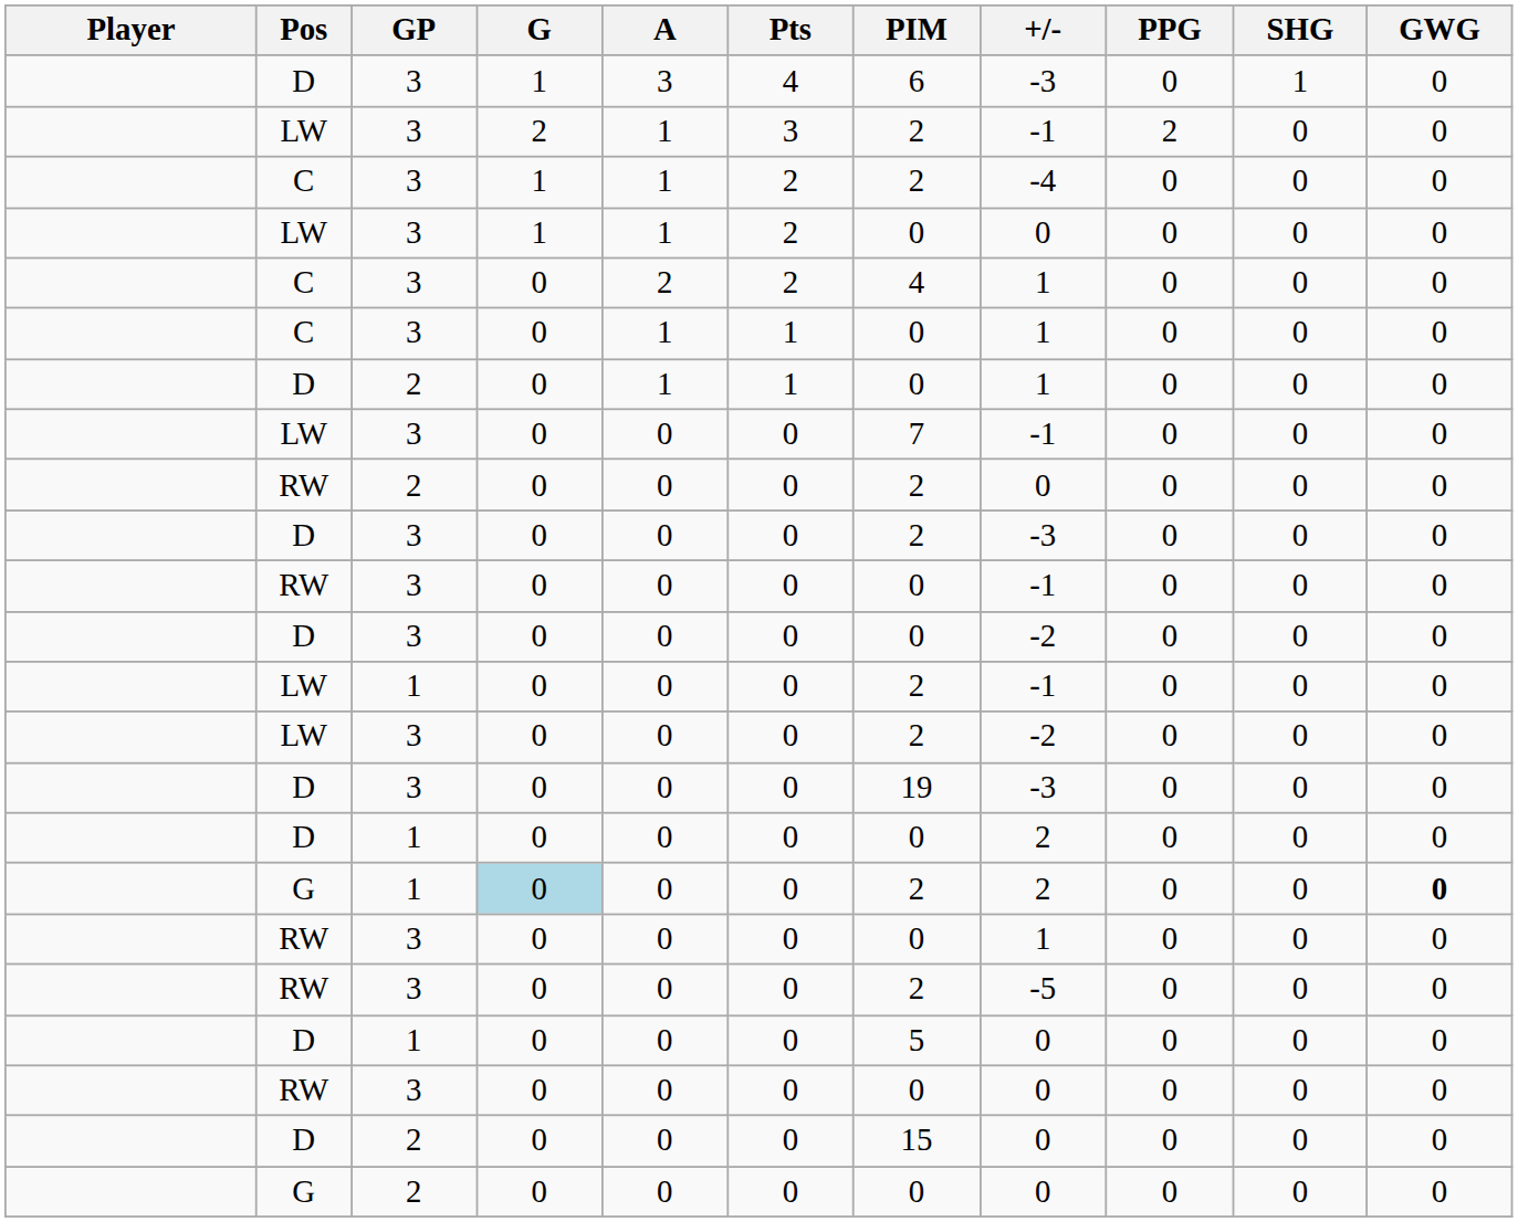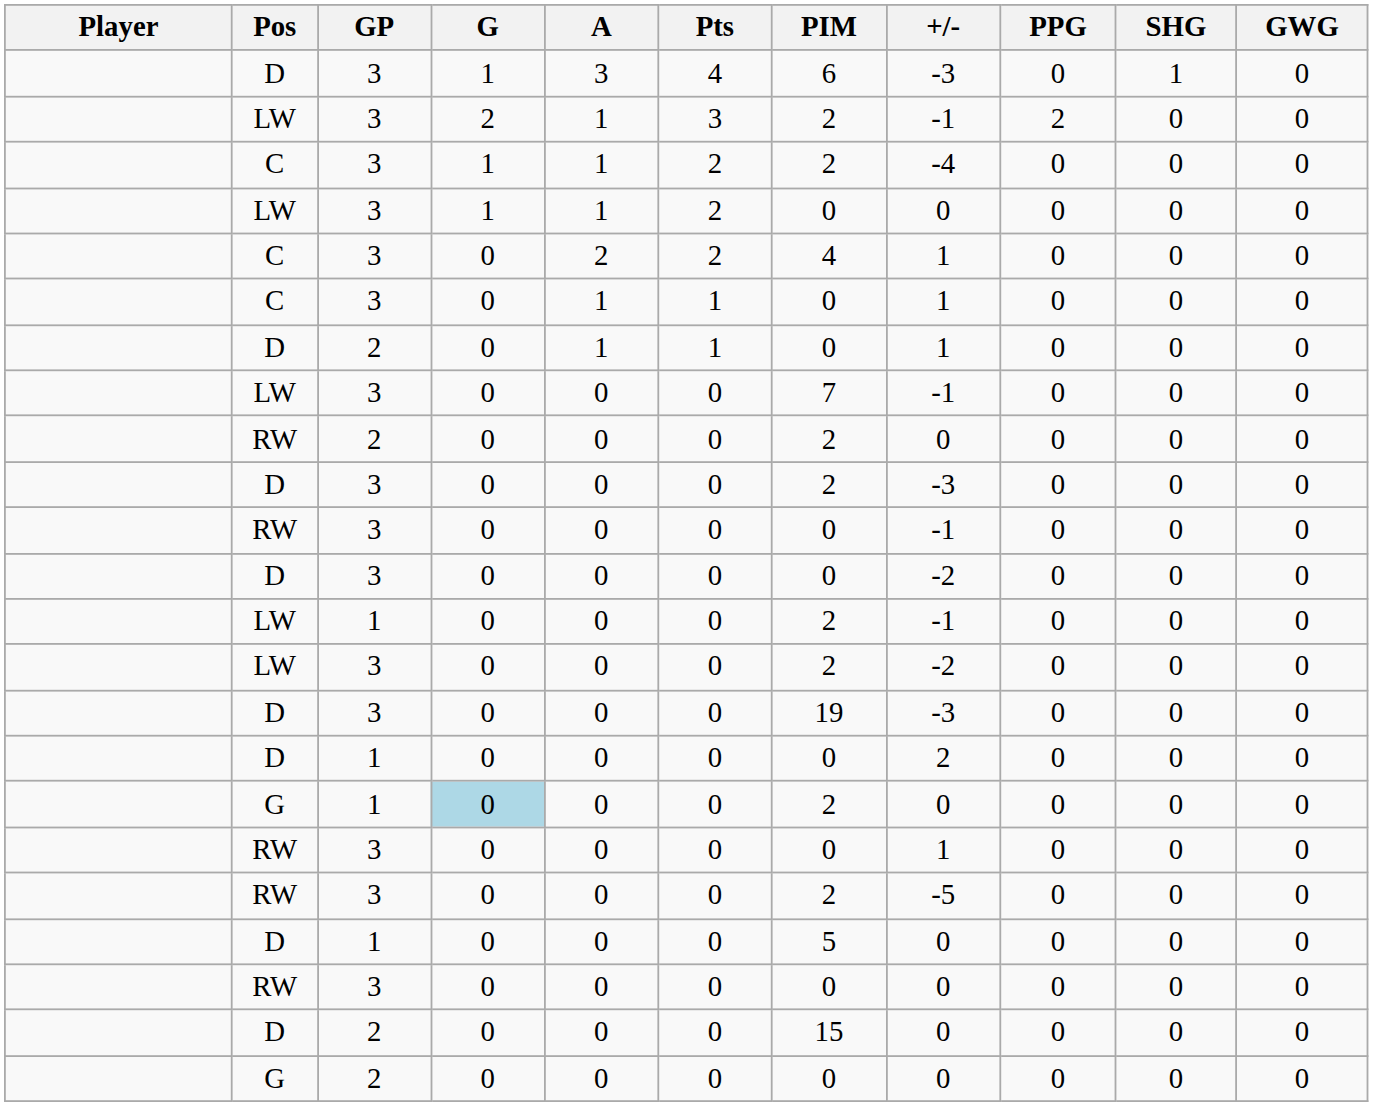G / 1 | +/-: 2 -> 0
G / 1 | GWG: bold -> normal
